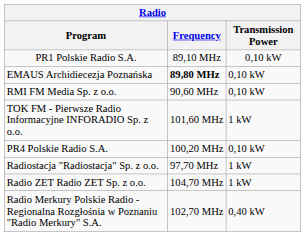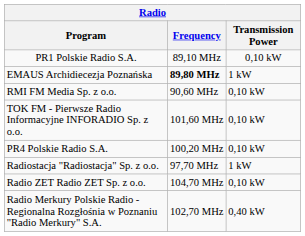EMAUS Archidiecezja Poznańska | Transmission Power: 0,10 kW -> 1 kW
TOK FM - Pierwsze Radio Informacyjne INFORADIO Sp. z o.o. | Transmission Power: 1 kW -> 0,10 kW
Radio ZET Radio ZET Sp. z o.o. | Transmission Power: 1 kW -> 0,10 kW
